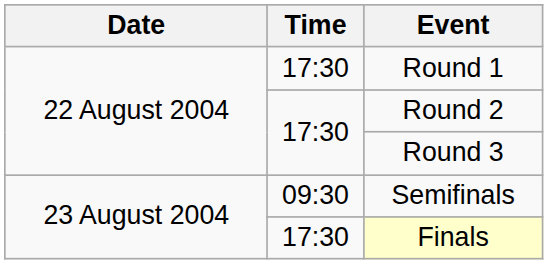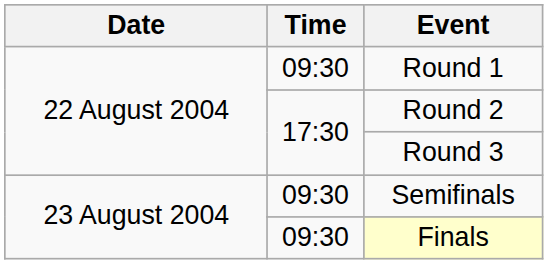Round 1 | Time: 17:30 -> 09:30
Finals | Time: 17:30 -> 09:30
